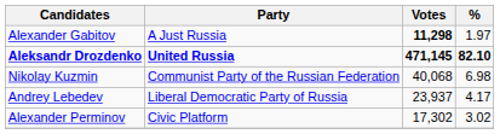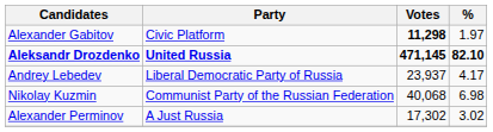Alexander Gabitov | Party: A Just Russia -> Civic Platform
rows swapped: Nikolay Kuzmin <-> Andrey Lebedev
Alexander Perminov | Party: Civic Platform -> A Just Russia
